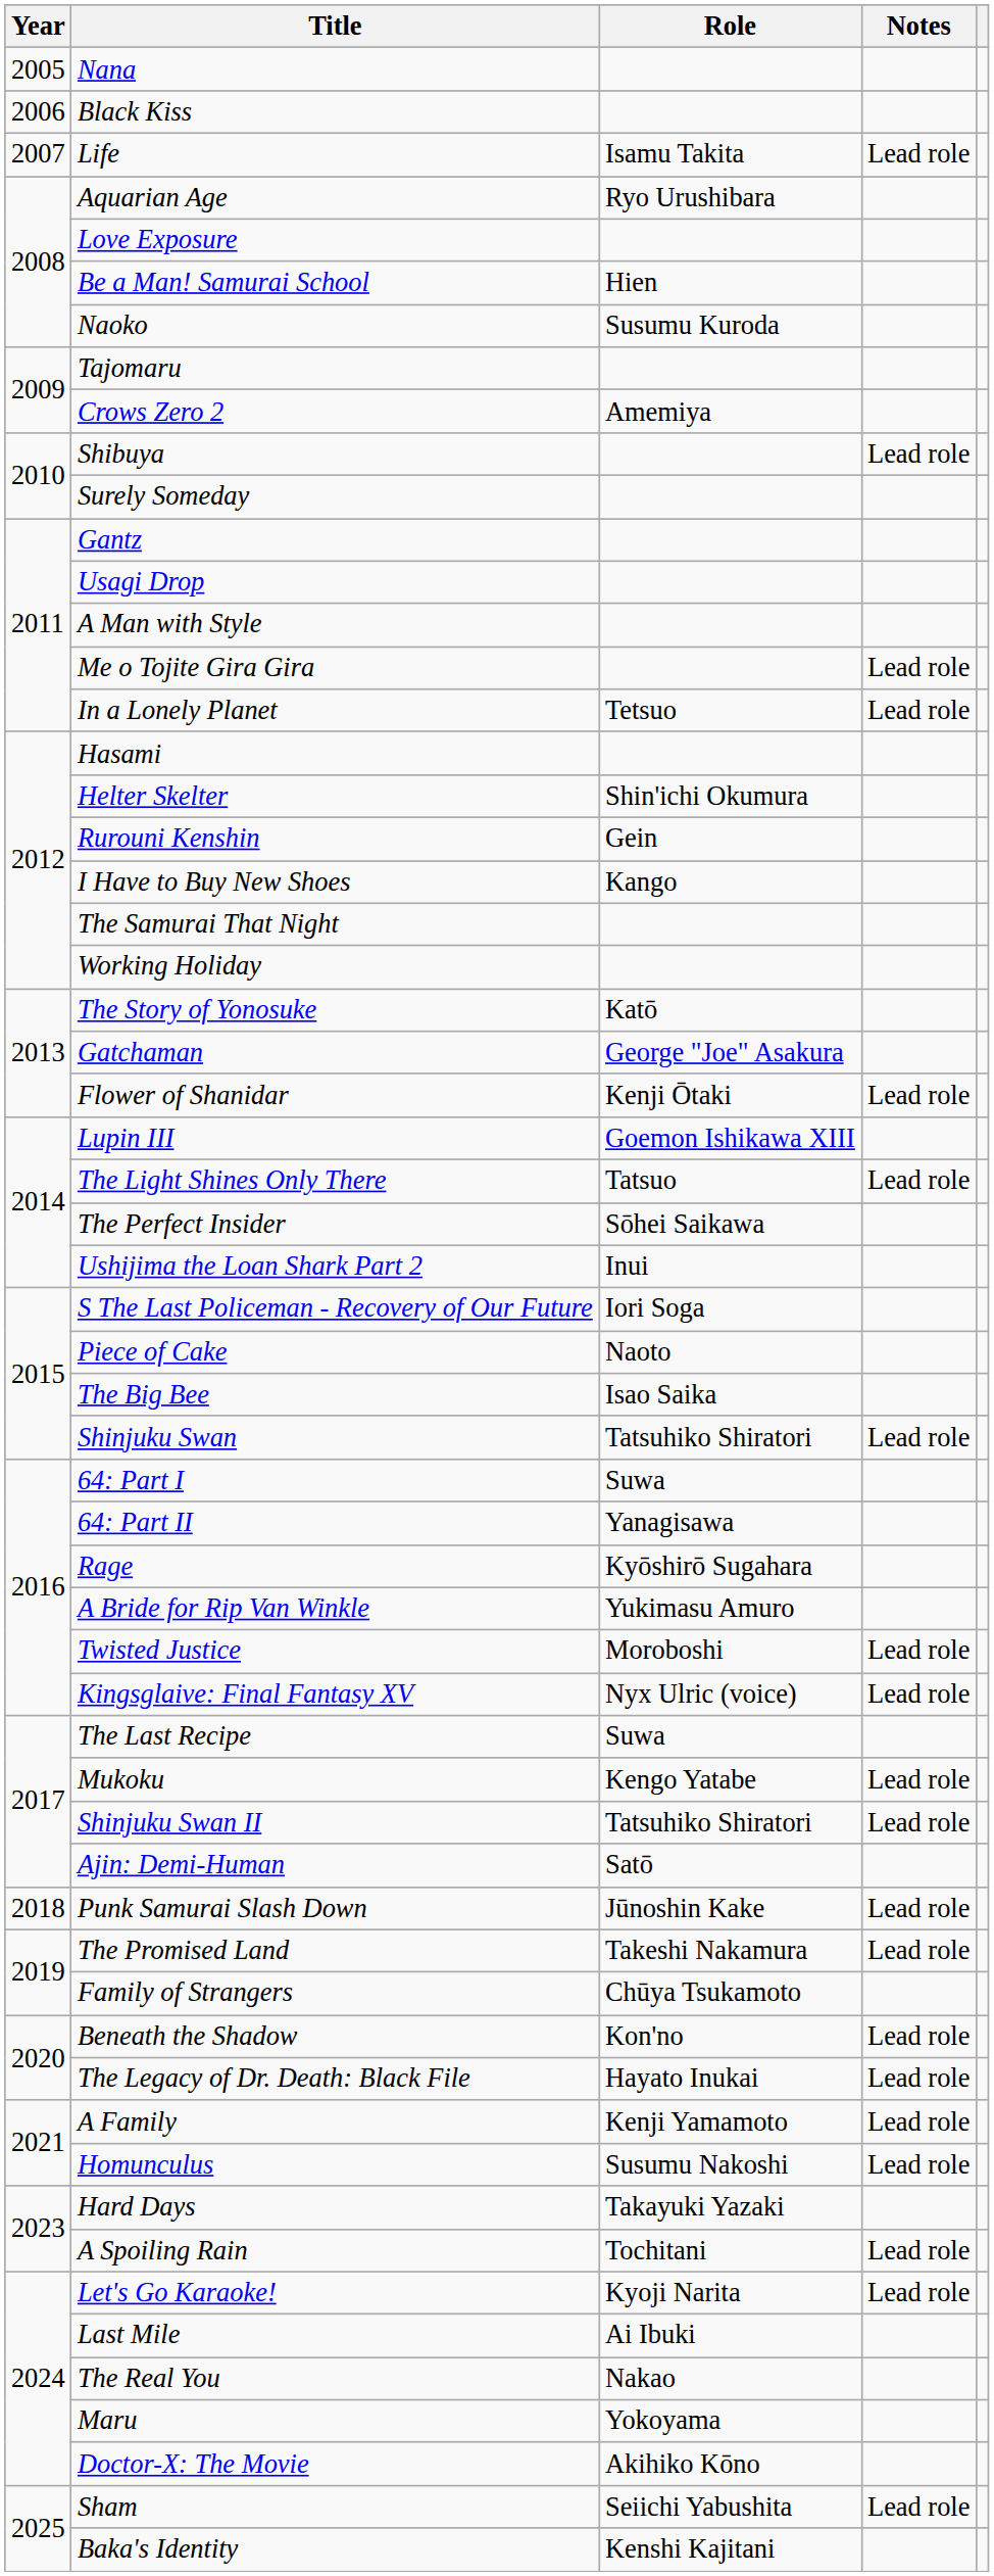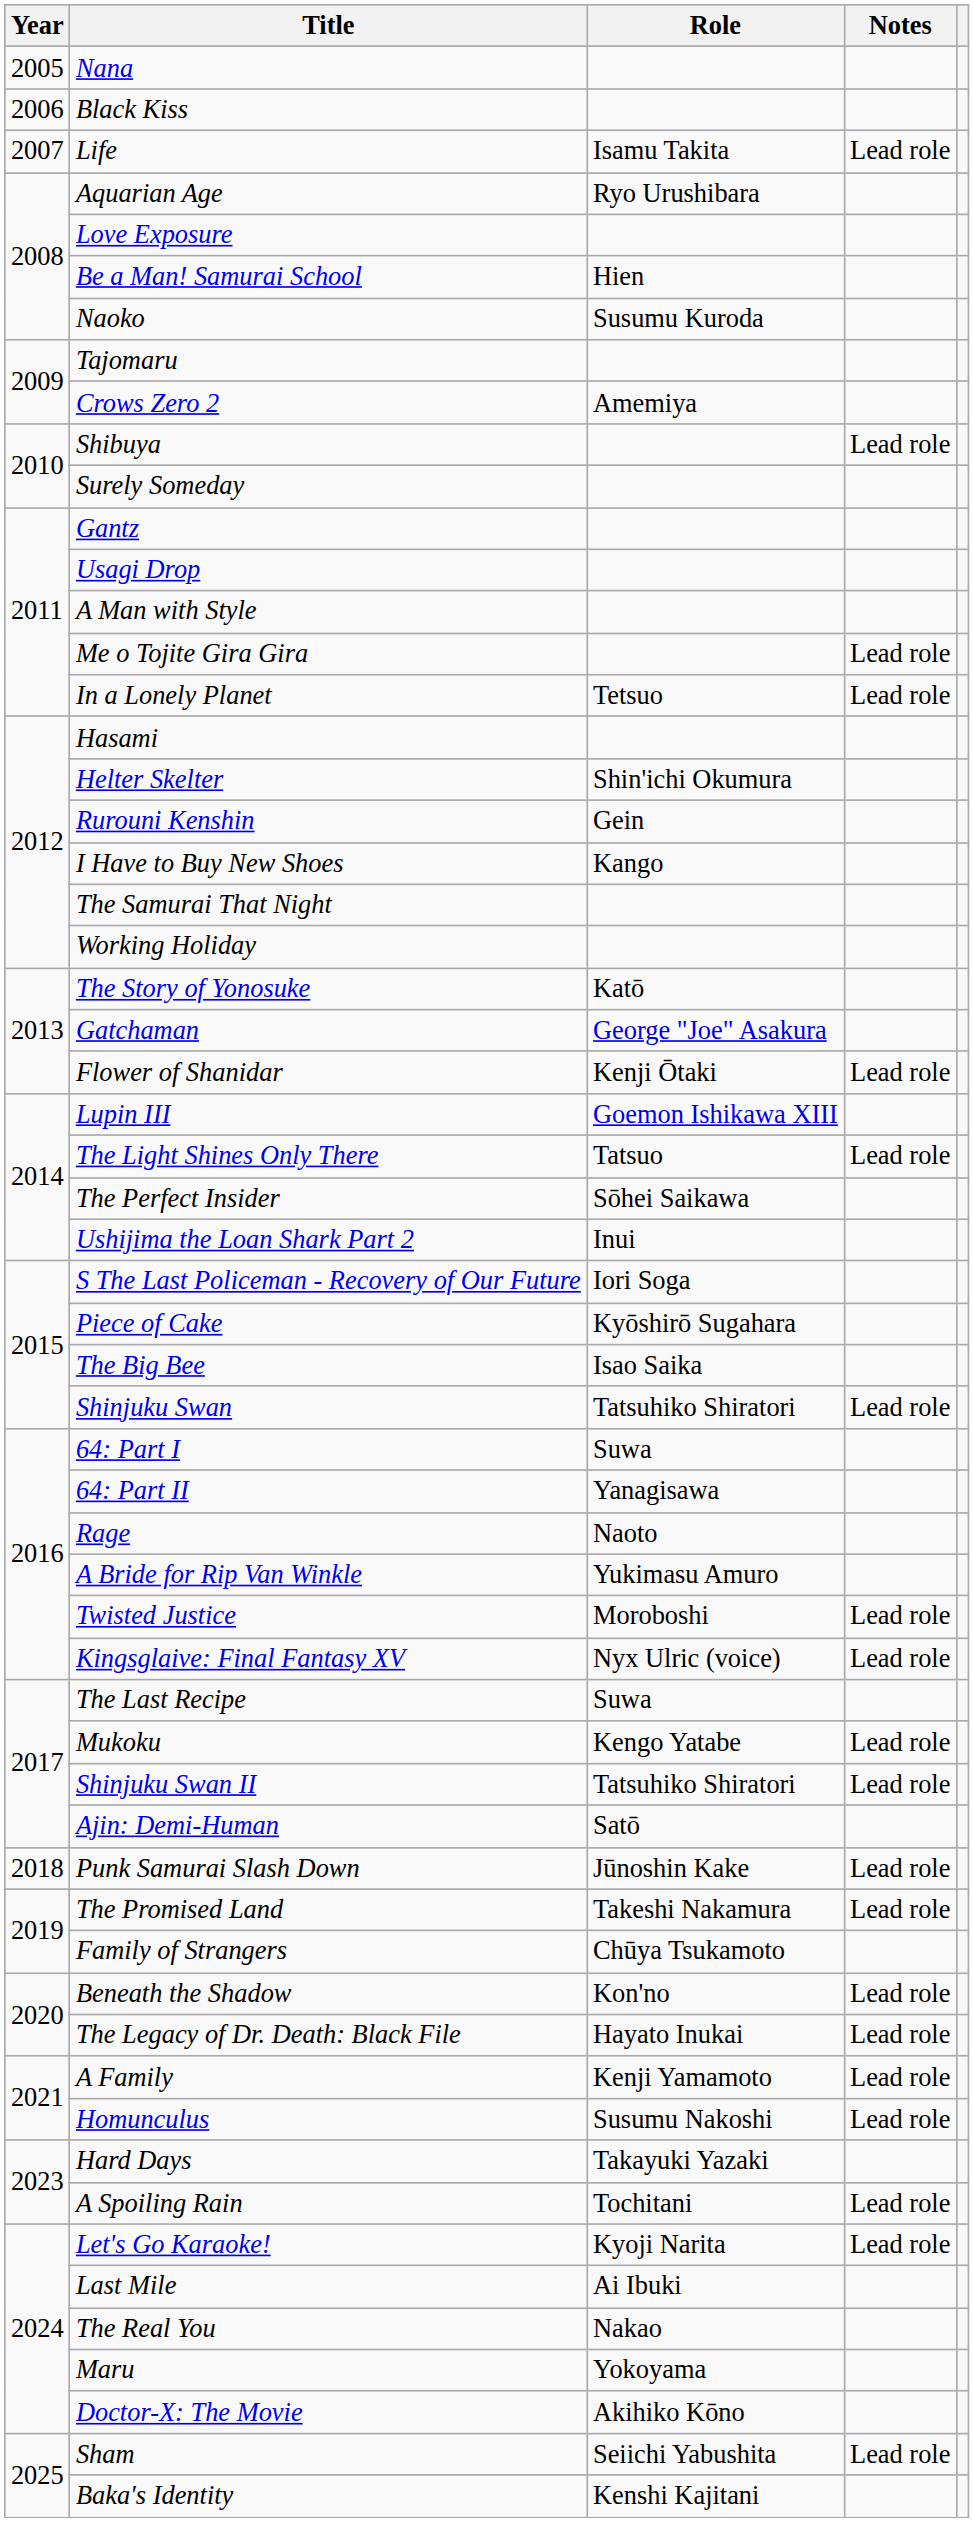Piece of Cake | Role: Naoto -> Kyōshirō Sugahara
Rage | Role: Kyōshirō Sugahara -> Naoto
